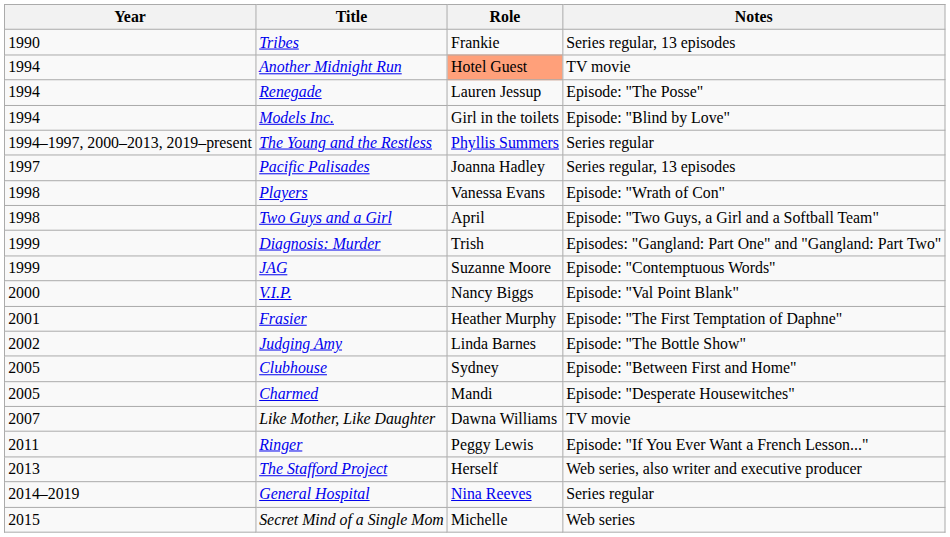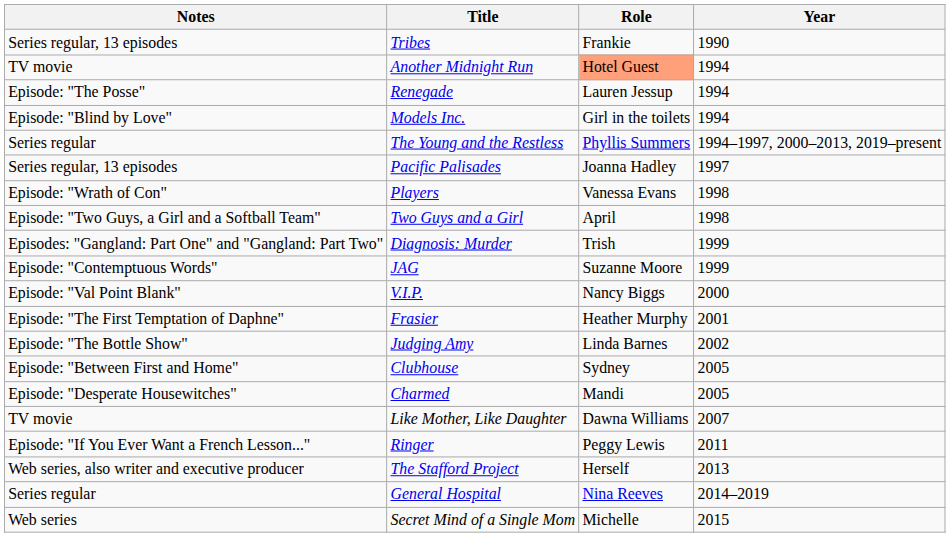columns swapped: Year <-> Notes
